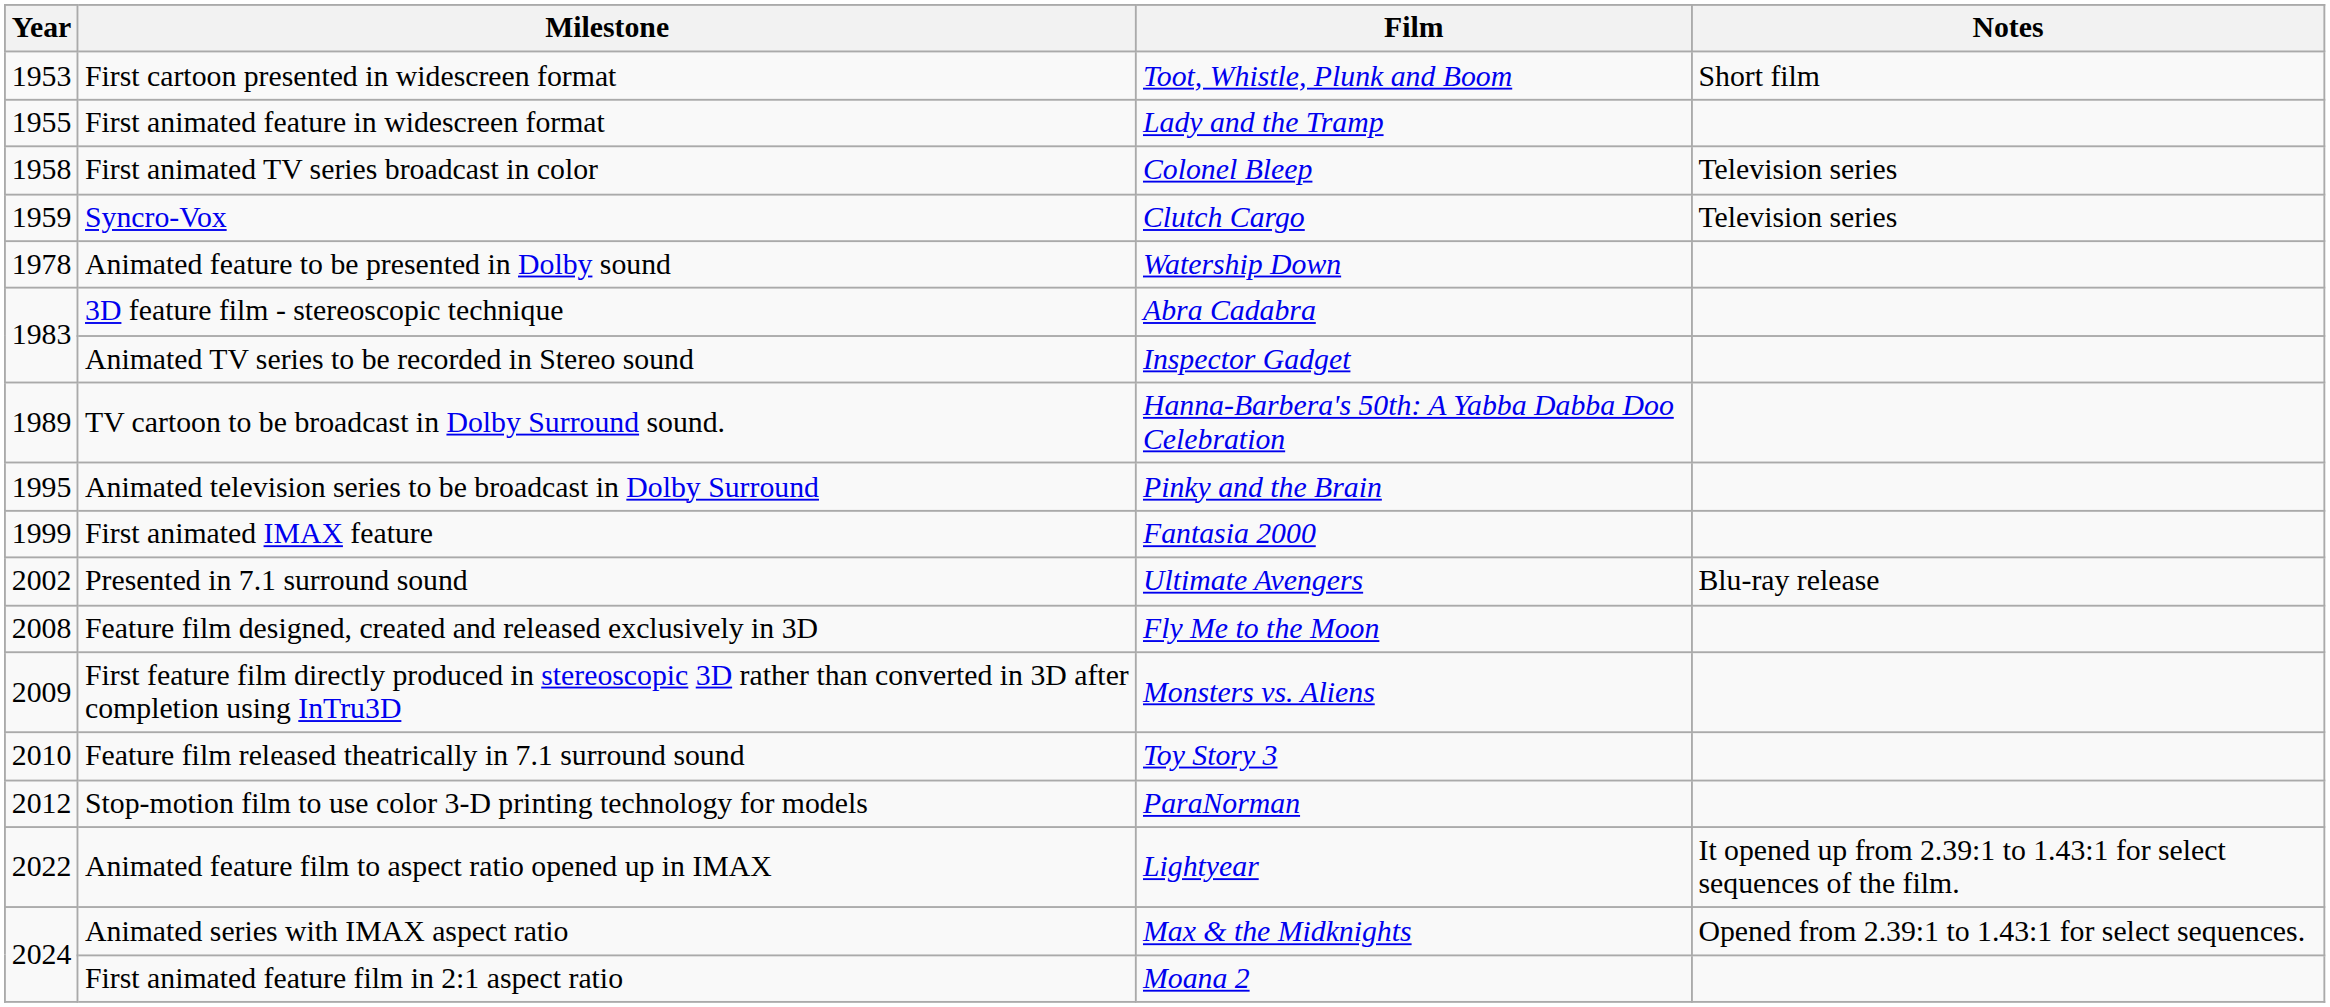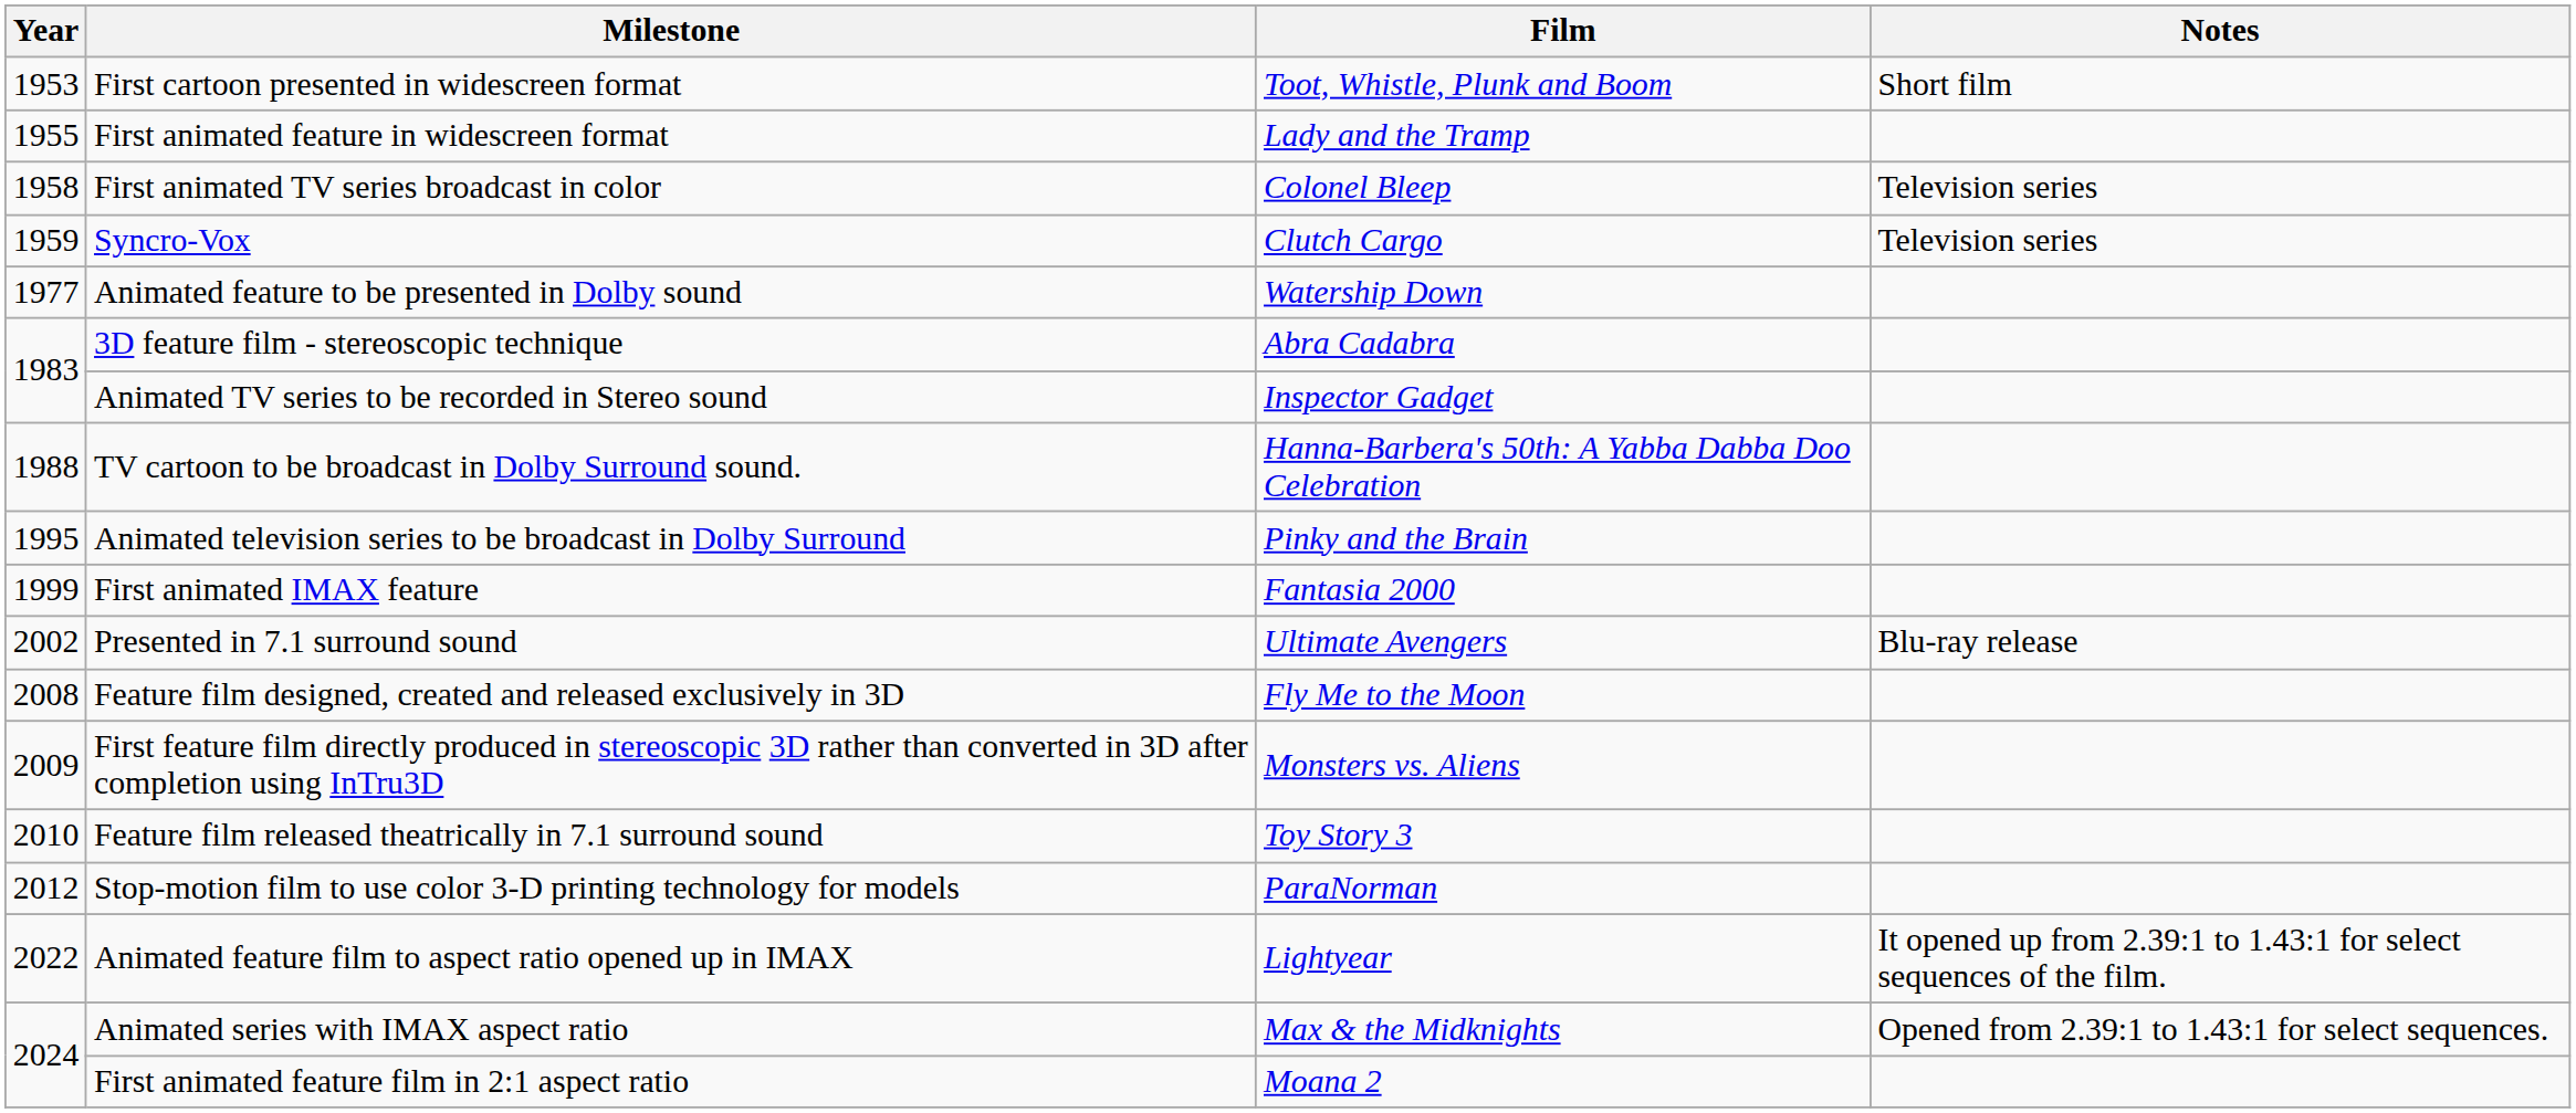Animated feature to be presented in Dolby sound | Year: 1978 -> 1977
TV cartoon to be broadcast in Dolby Surround sound. | Year: 1989 -> 1988
